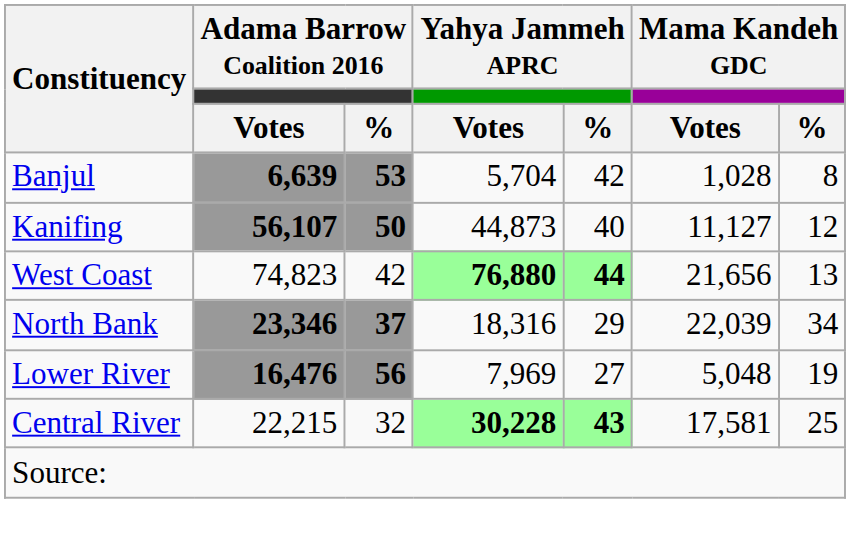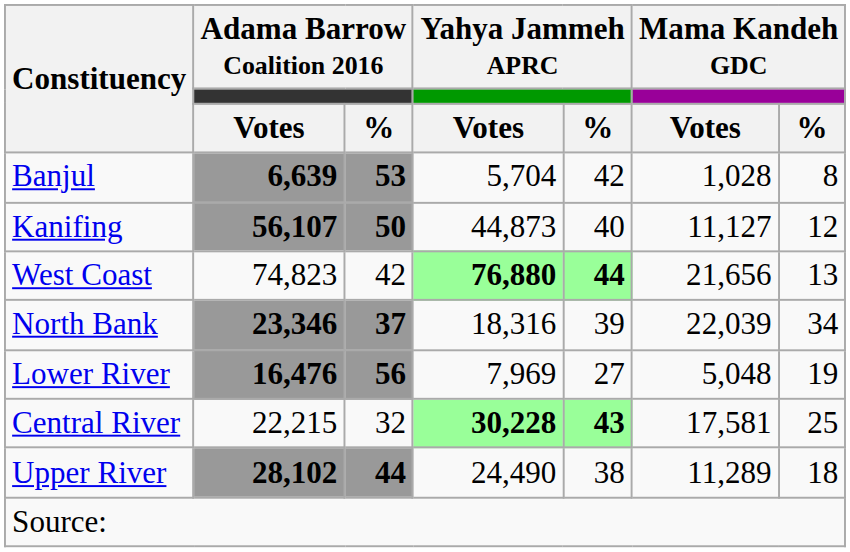North Bank | column 5: 29 -> 39
+ row: Upper River | 28,102 | 44 | 24,490 | 38 | 11,289 | 18
